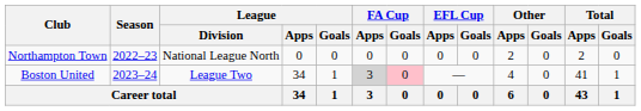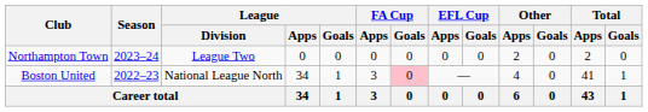Northampton Town | Season: 2022–23 -> 2023–24
Northampton Town | League / Division: National League North -> League Two
Boston United | Season: 2023–24 -> 2022–23
Boston United | League / Division: League Two -> National League North
Boston United | FA Cup / Apps: lightgrey background -> no background
